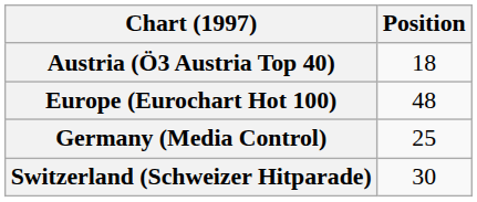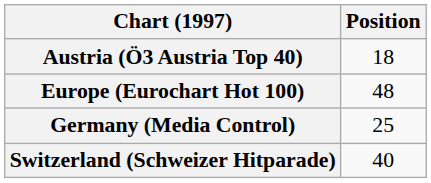Switzerland (Schweizer Hitparade) | Position: 30 -> 40
